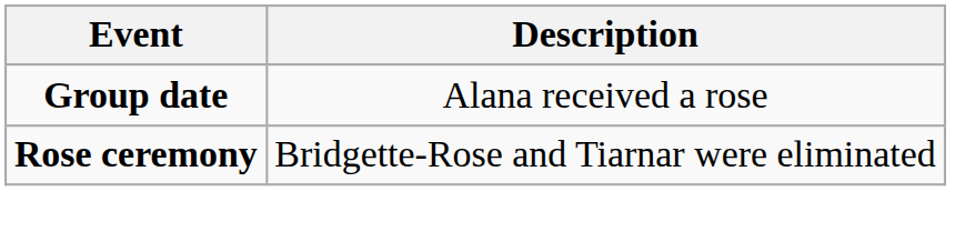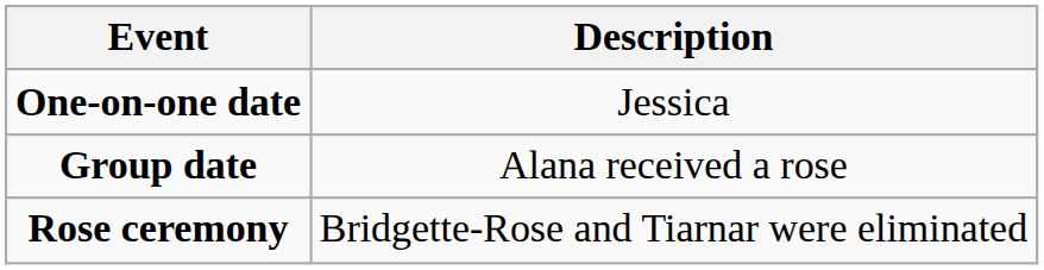+ row: One-on-one date | Jessica
